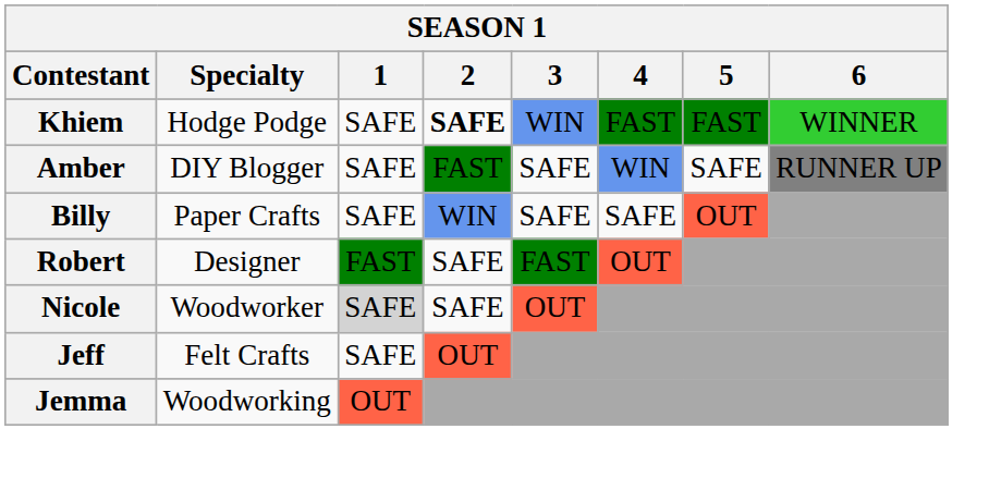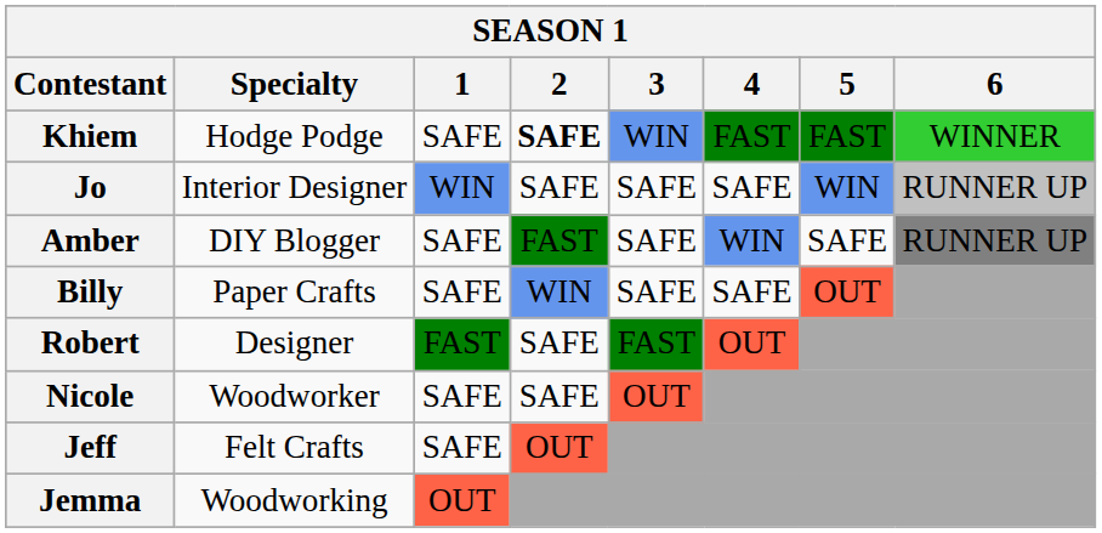+ row: Jo | Interior Designer | WIN | SAFE | SAFE | SAFE | WIN | RUNNER UP
Nicole | 1: lightgrey background -> no background
